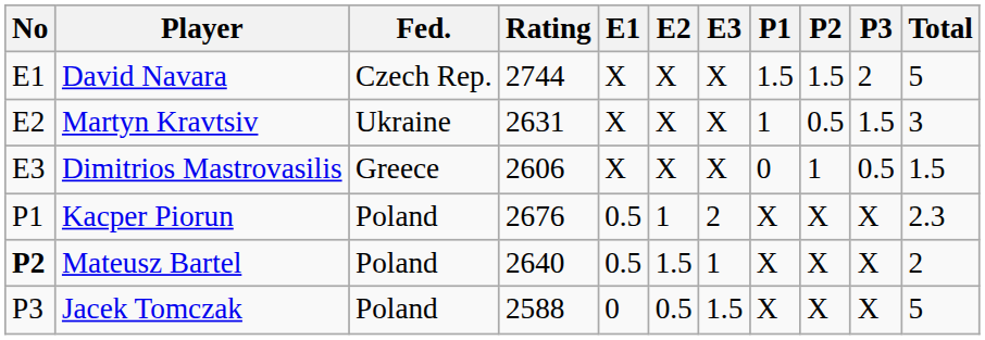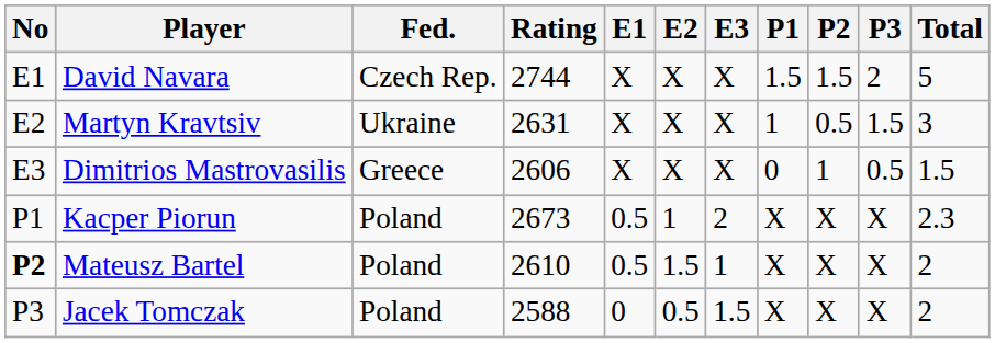Kacper Piorun | Rating: 2676 -> 2673
Mateusz Bartel | Rating: 2640 -> 2610
Jacek Tomczak | Total: 5 -> 2
